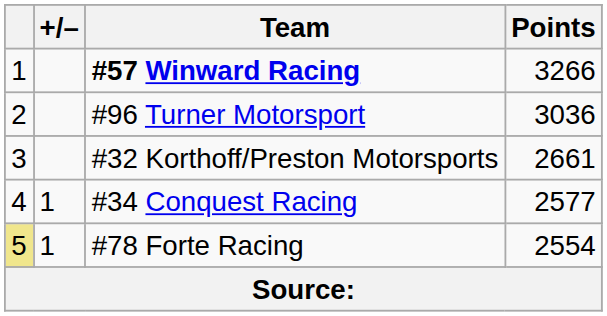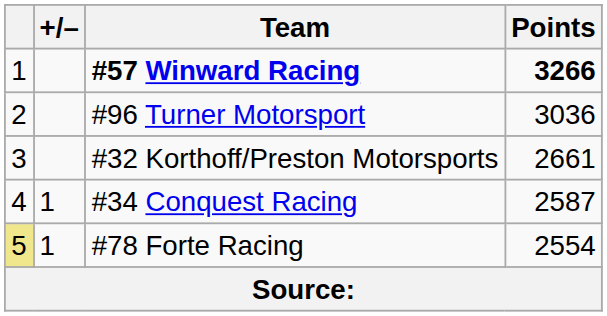#57 Winward Racing | Points: normal -> bold
#34 Conquest Racing | Points: 2577 -> 2587
